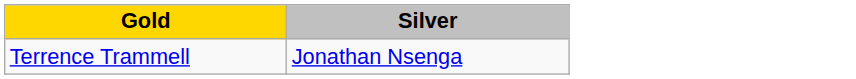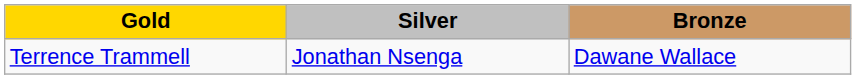+ column: Bronze | Dawane Wallace
